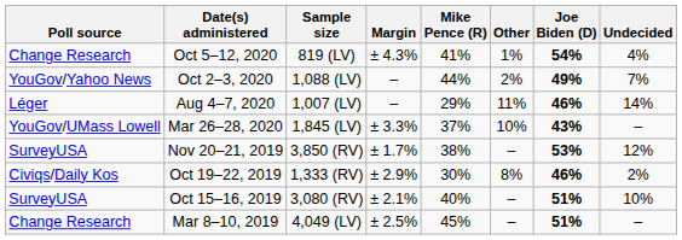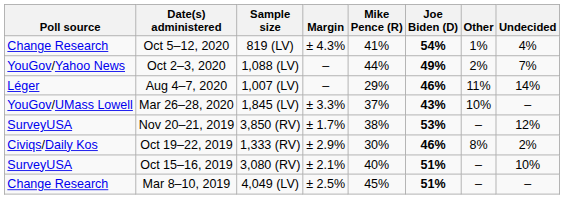columns swapped: Joe Biden (D) <-> Other
